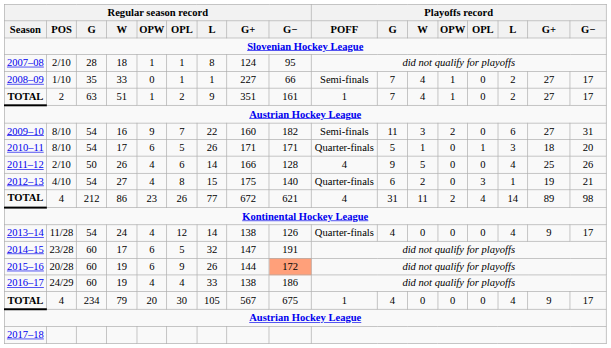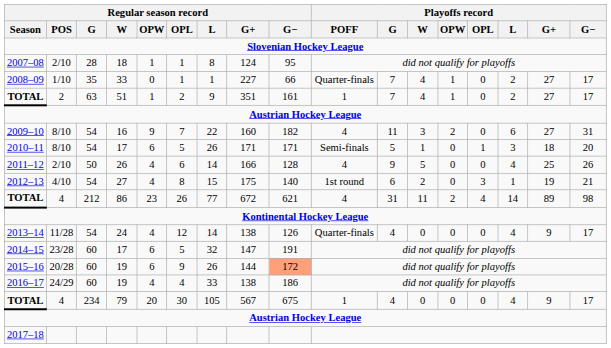2008–09 | Playoffs record / POFF: Semi-finals -> Quarter-finals
2009–10 | Playoffs record / POFF: Semi-finals -> 4
2010–11 | Playoffs record / POFF: Quarter-finals -> Semi-finals
2012–13 | Playoffs record / POFF: Quarter-finals -> 1st round
